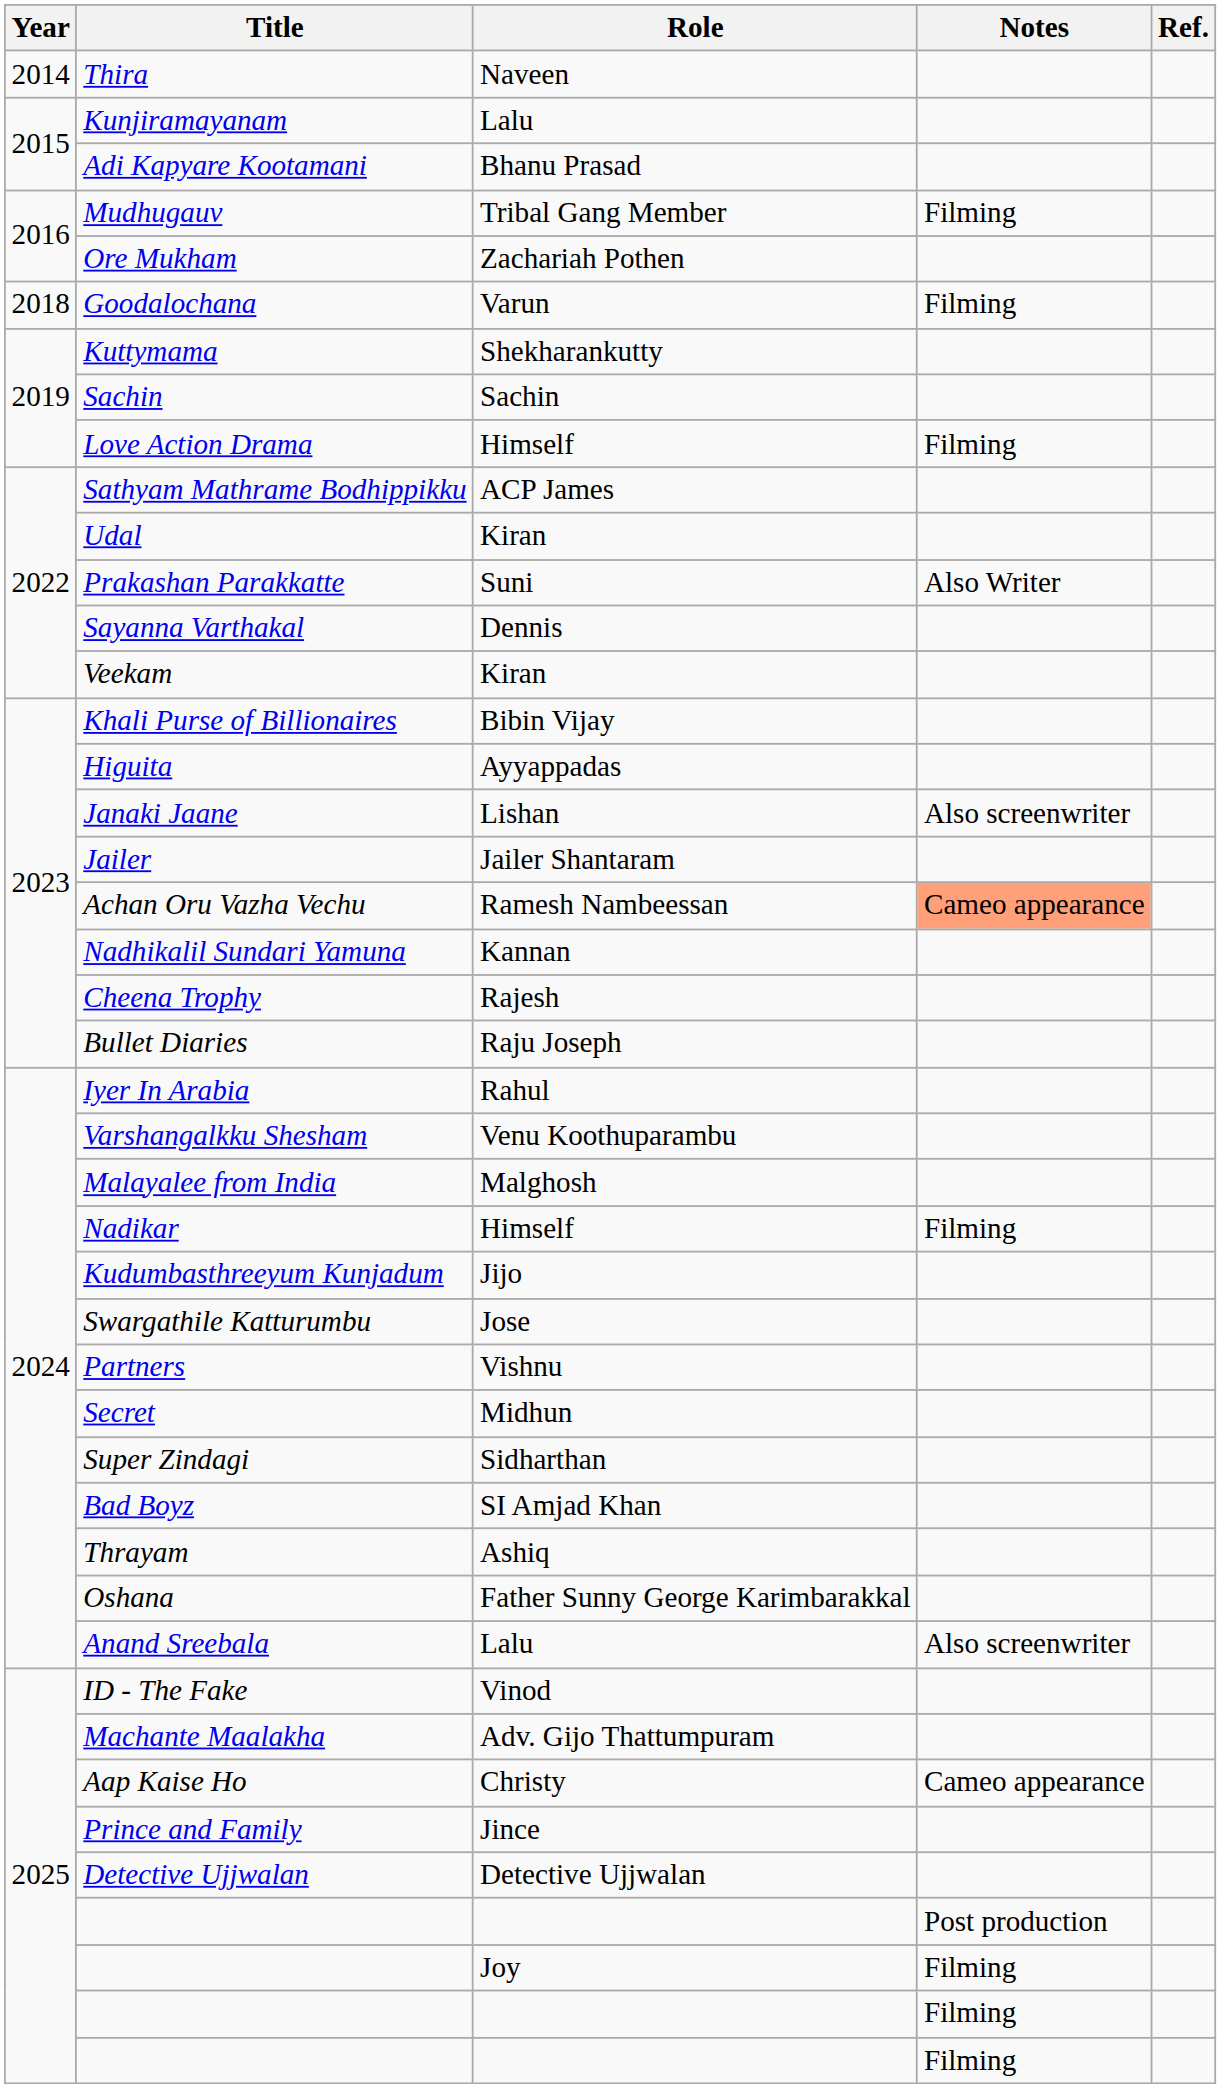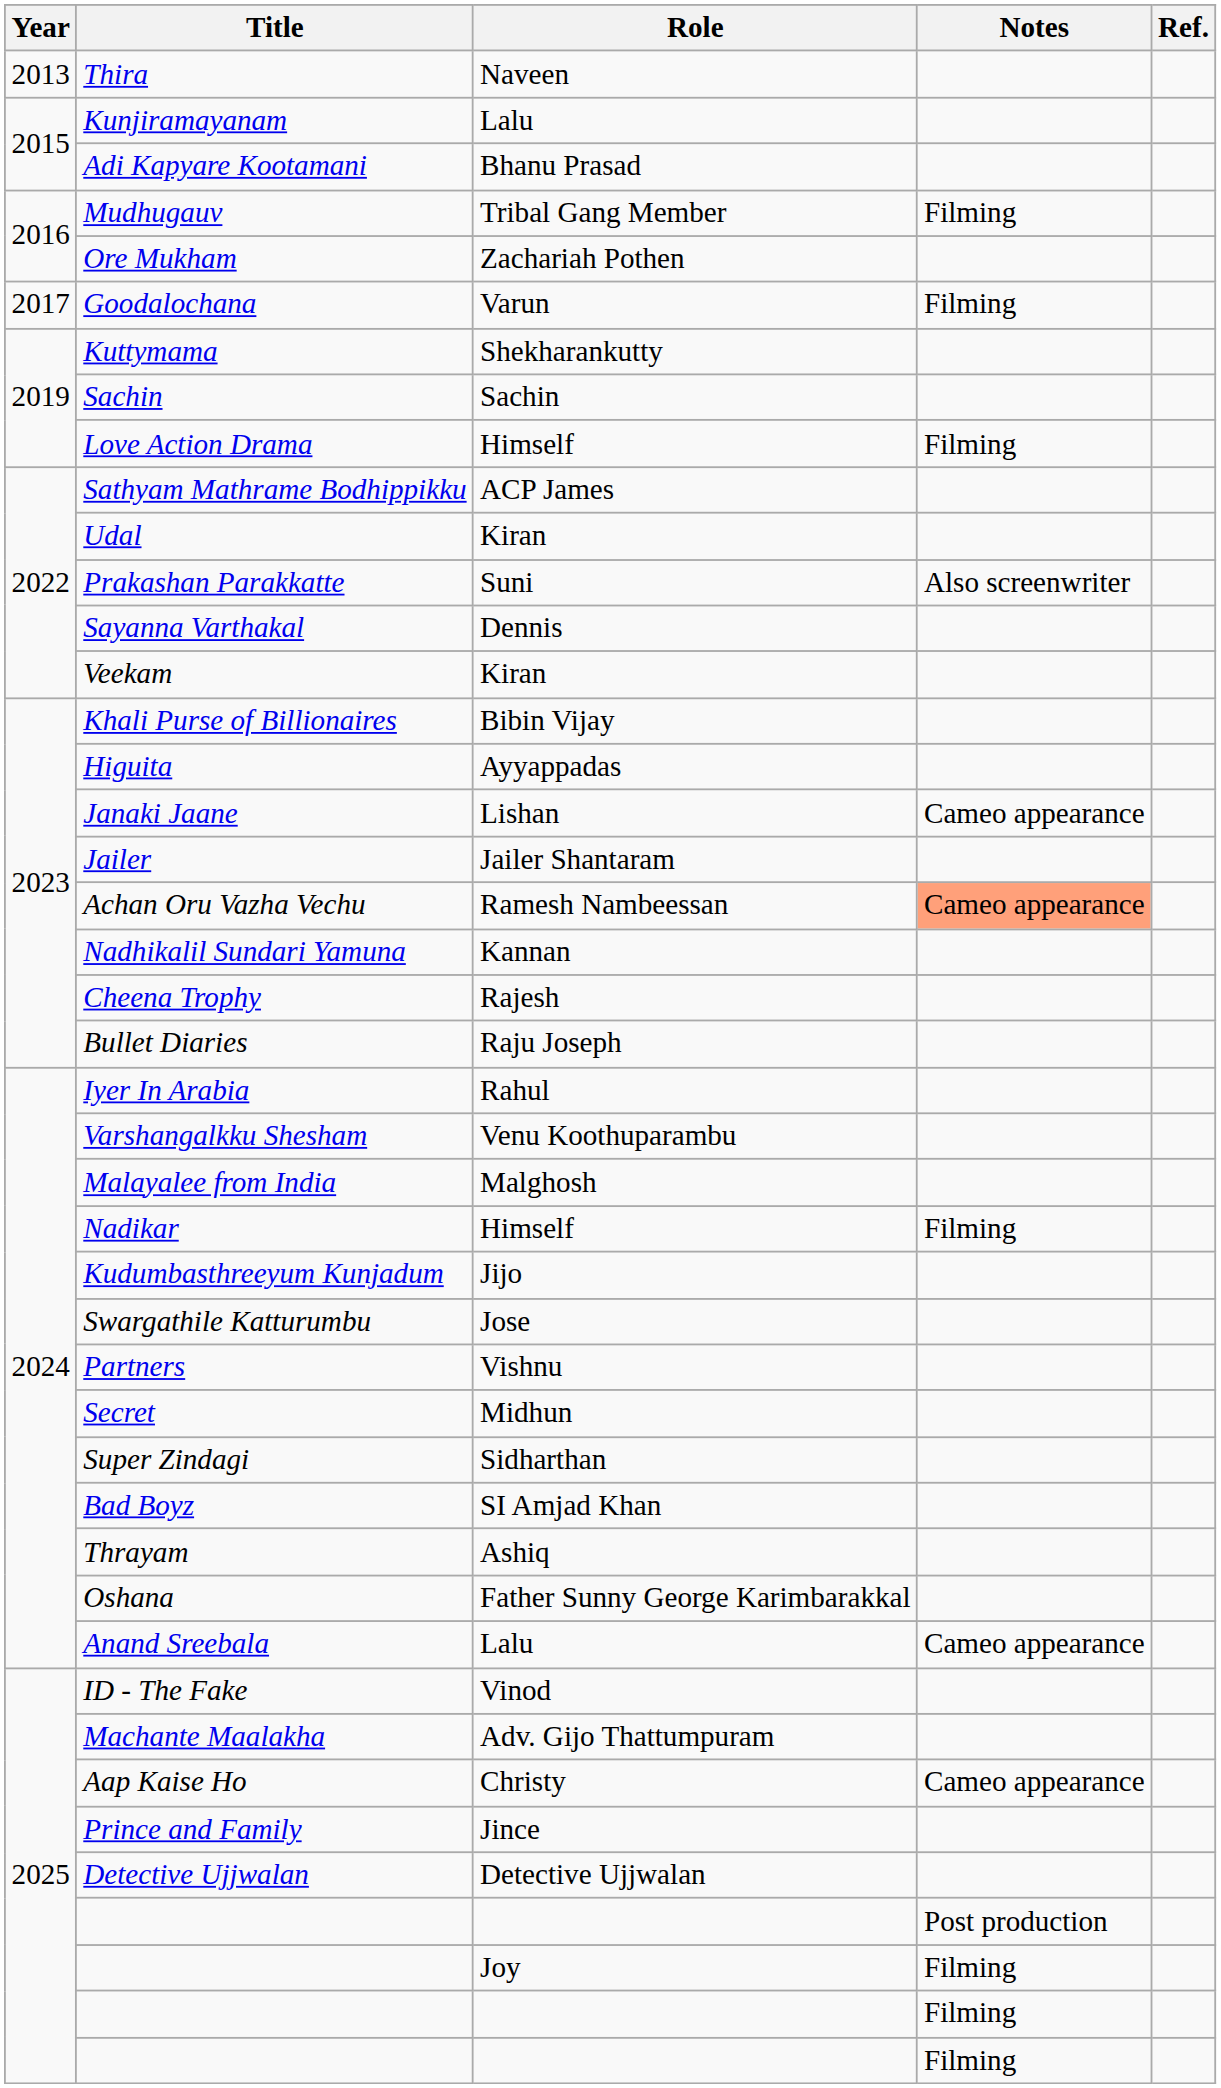Thira | Year: 2014 -> 2013
Goodalochana | Year: 2018 -> 2017
Prakashan Parakkatte | Notes: Also Writer -> Also screenwriter
Janaki Jaane | Notes: Also screenwriter -> Cameo appearance
Anand Sreebala | Notes: Also screenwriter -> Cameo appearance
